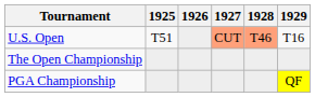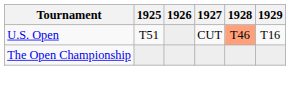U.S. Open | 1927: lightsalmon background -> no background
- row: PGA Championship | QF
